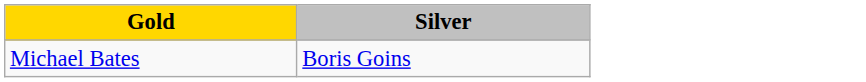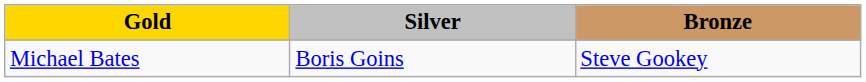+ column: Bronze | Steve Gookey
